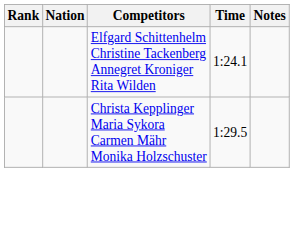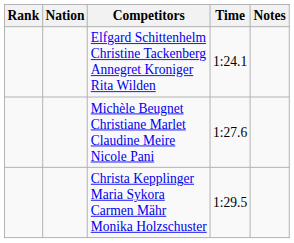+ row: Michèle Beugnet Christiane Marlet Claudine Meire Nicole Pani | 1:27.6
